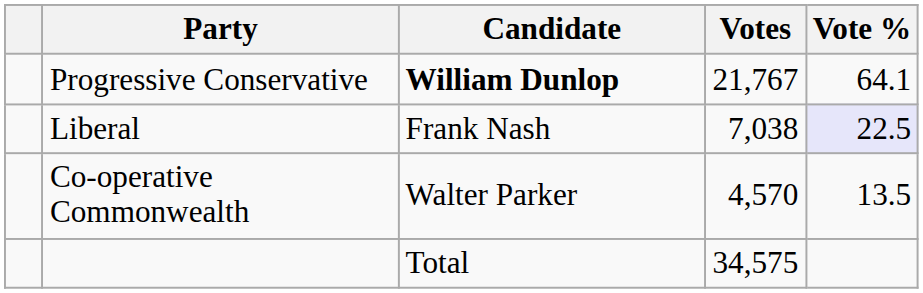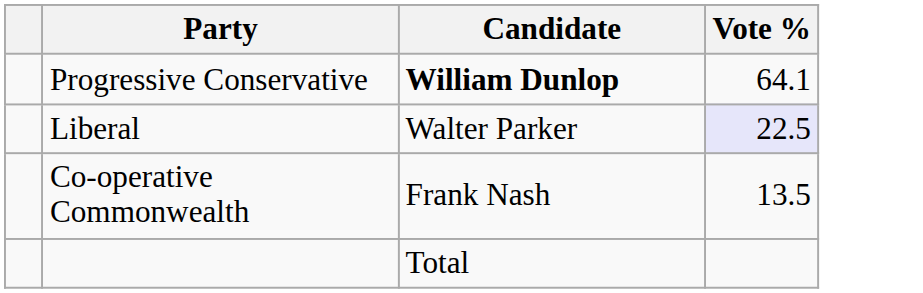- column: Votes | 21,767 | 7,038 | 4,570 | 34,575
Liberal | Candidate: Frank Nash -> Walter Parker
Co-operative Commonwealth | Candidate: Walter Parker -> Frank Nash
